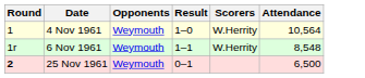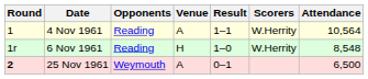+ column: Venue | A | H | A
4 Nov 1961 | Opponents: Weymouth -> Reading
4 Nov 1961 | Result: 1–0 -> 1–1
6 Nov 1961 | Opponents: Weymouth -> Reading
6 Nov 1961 | Result: 1–1 -> 1–0
